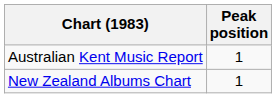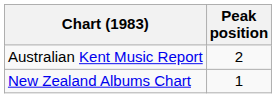Australian Kent Music Report | Peak position: 1 -> 2
